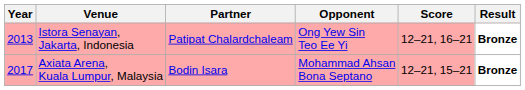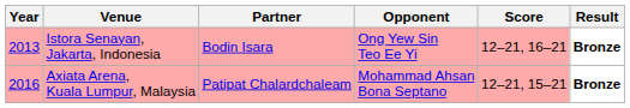Istora Senayan, Jakarta, Indonesia | Partner: Patipat Chalardchaleam -> Bodin Isara
Axiata Arena, Kuala Lumpur, Malaysia | Year: 2017 -> 2016
Axiata Arena, Kuala Lumpur, Malaysia | Partner: Bodin Isara -> Patipat Chalardchaleam
